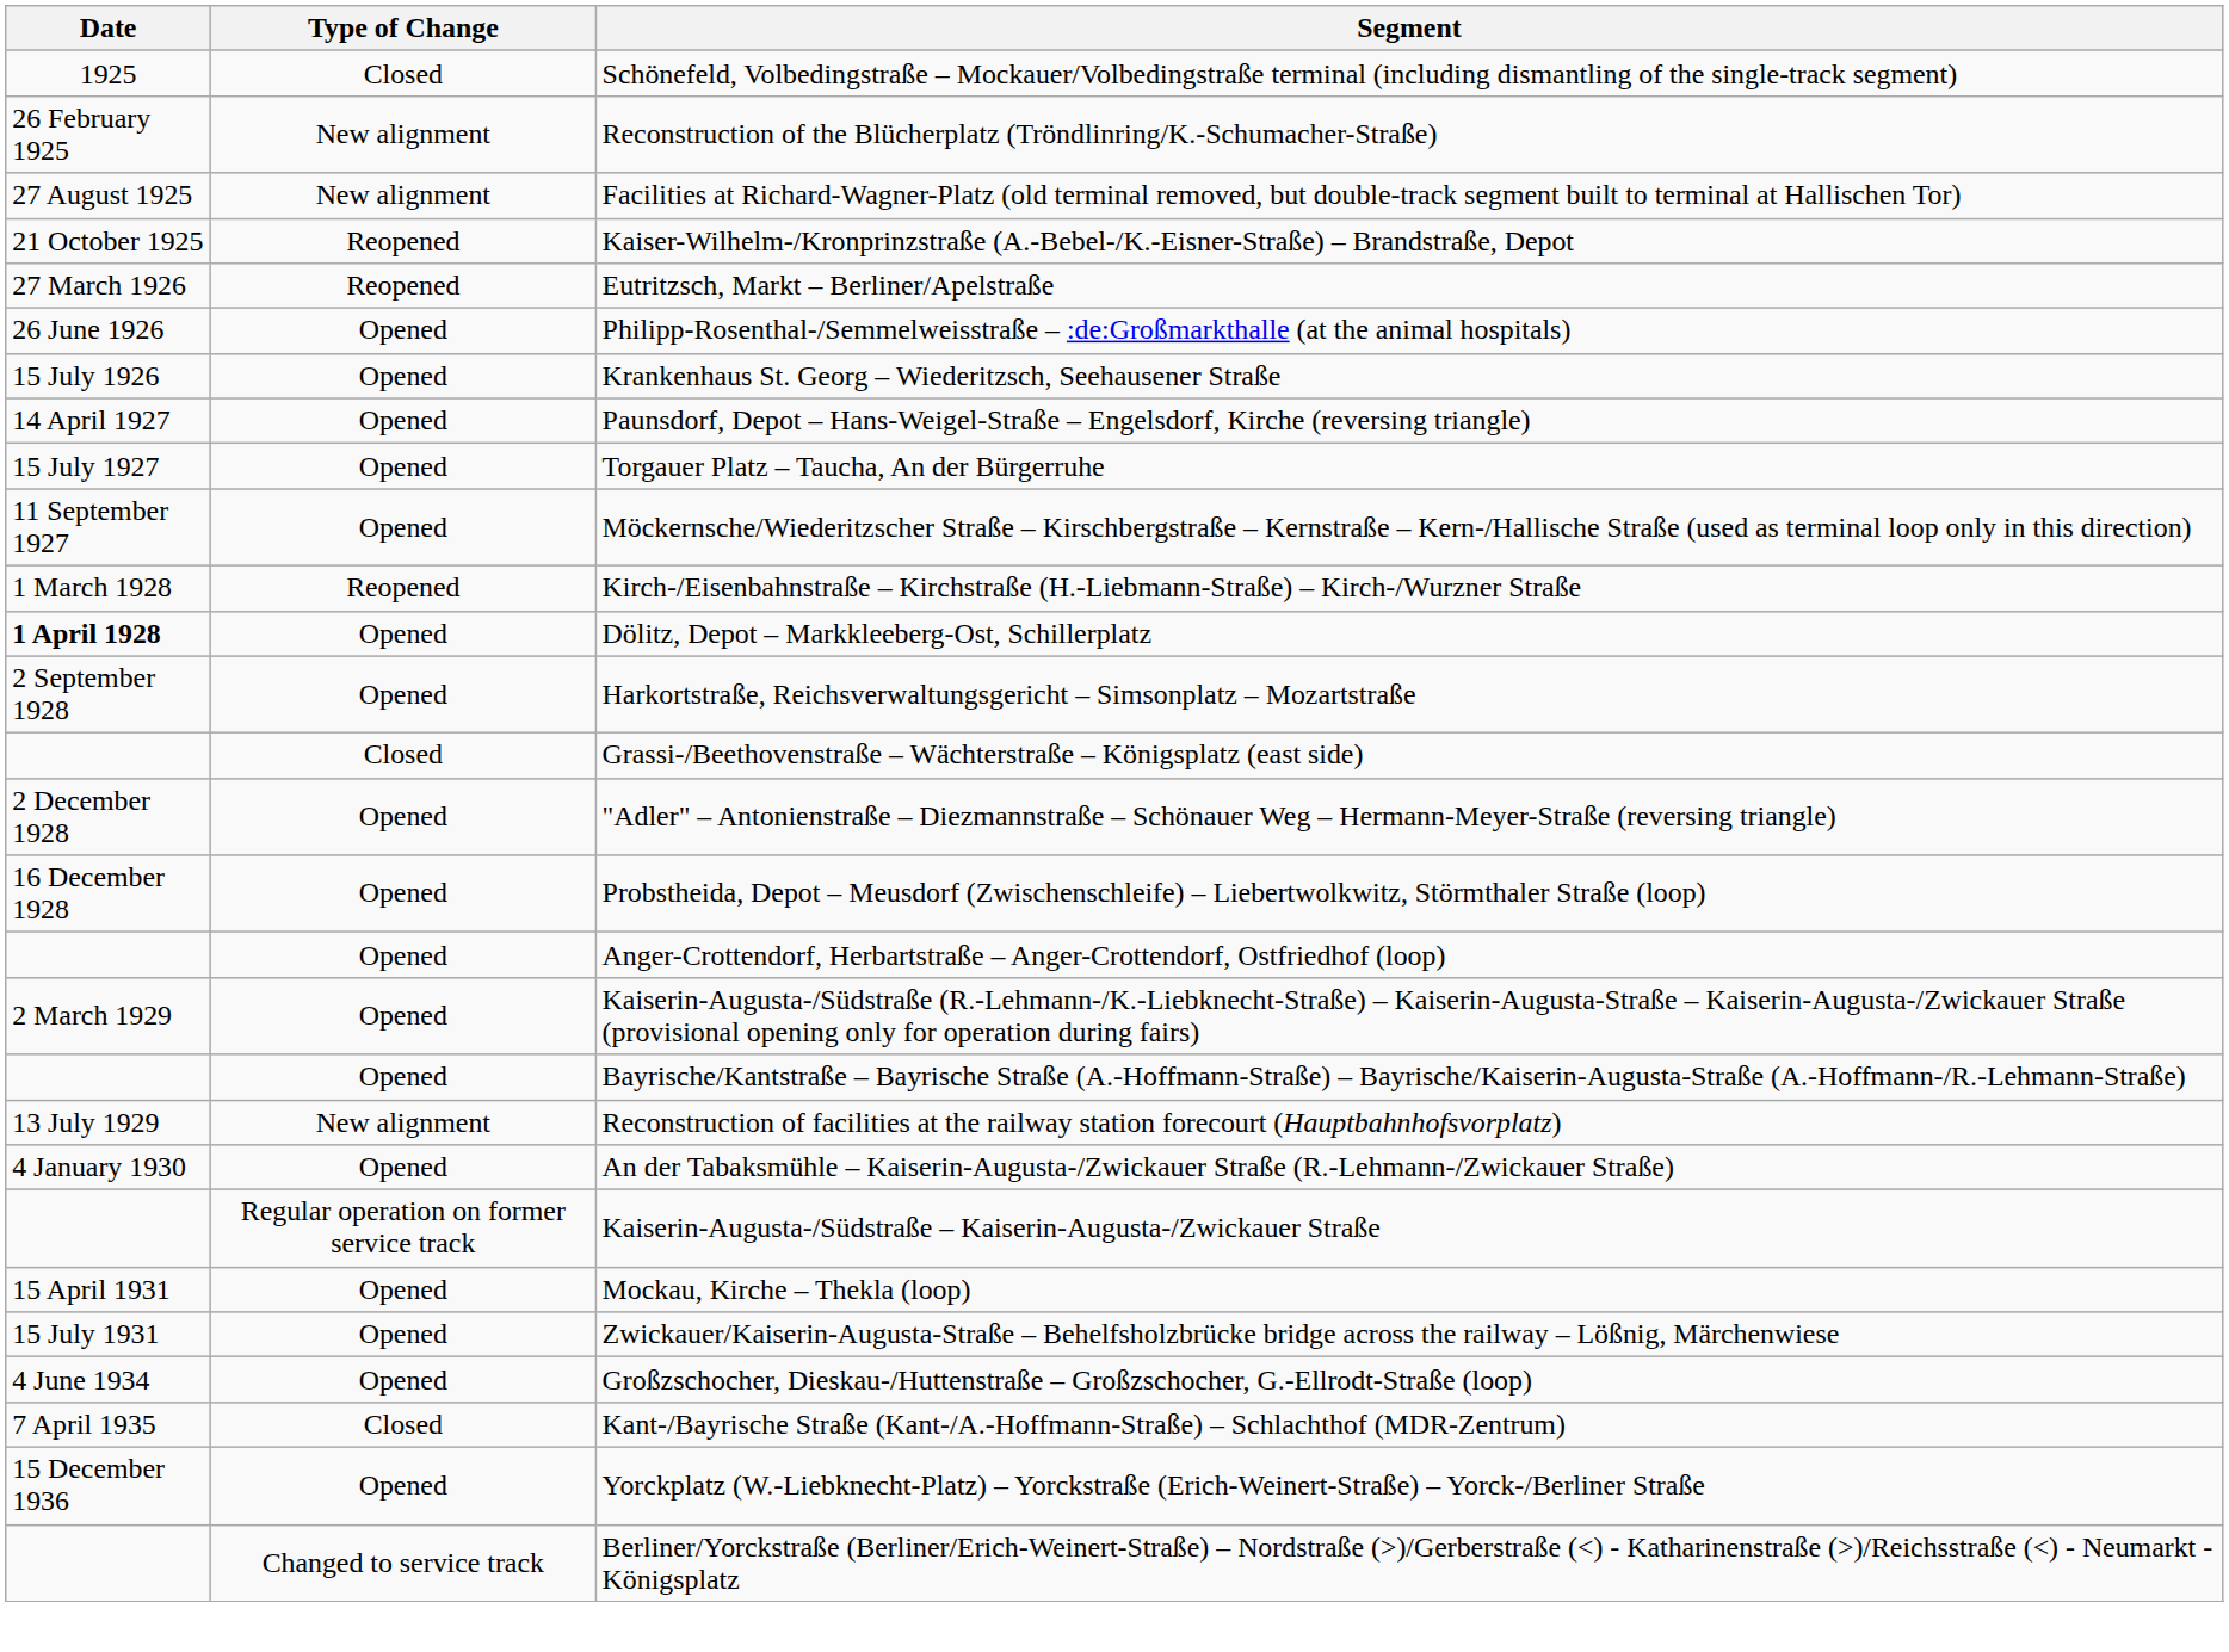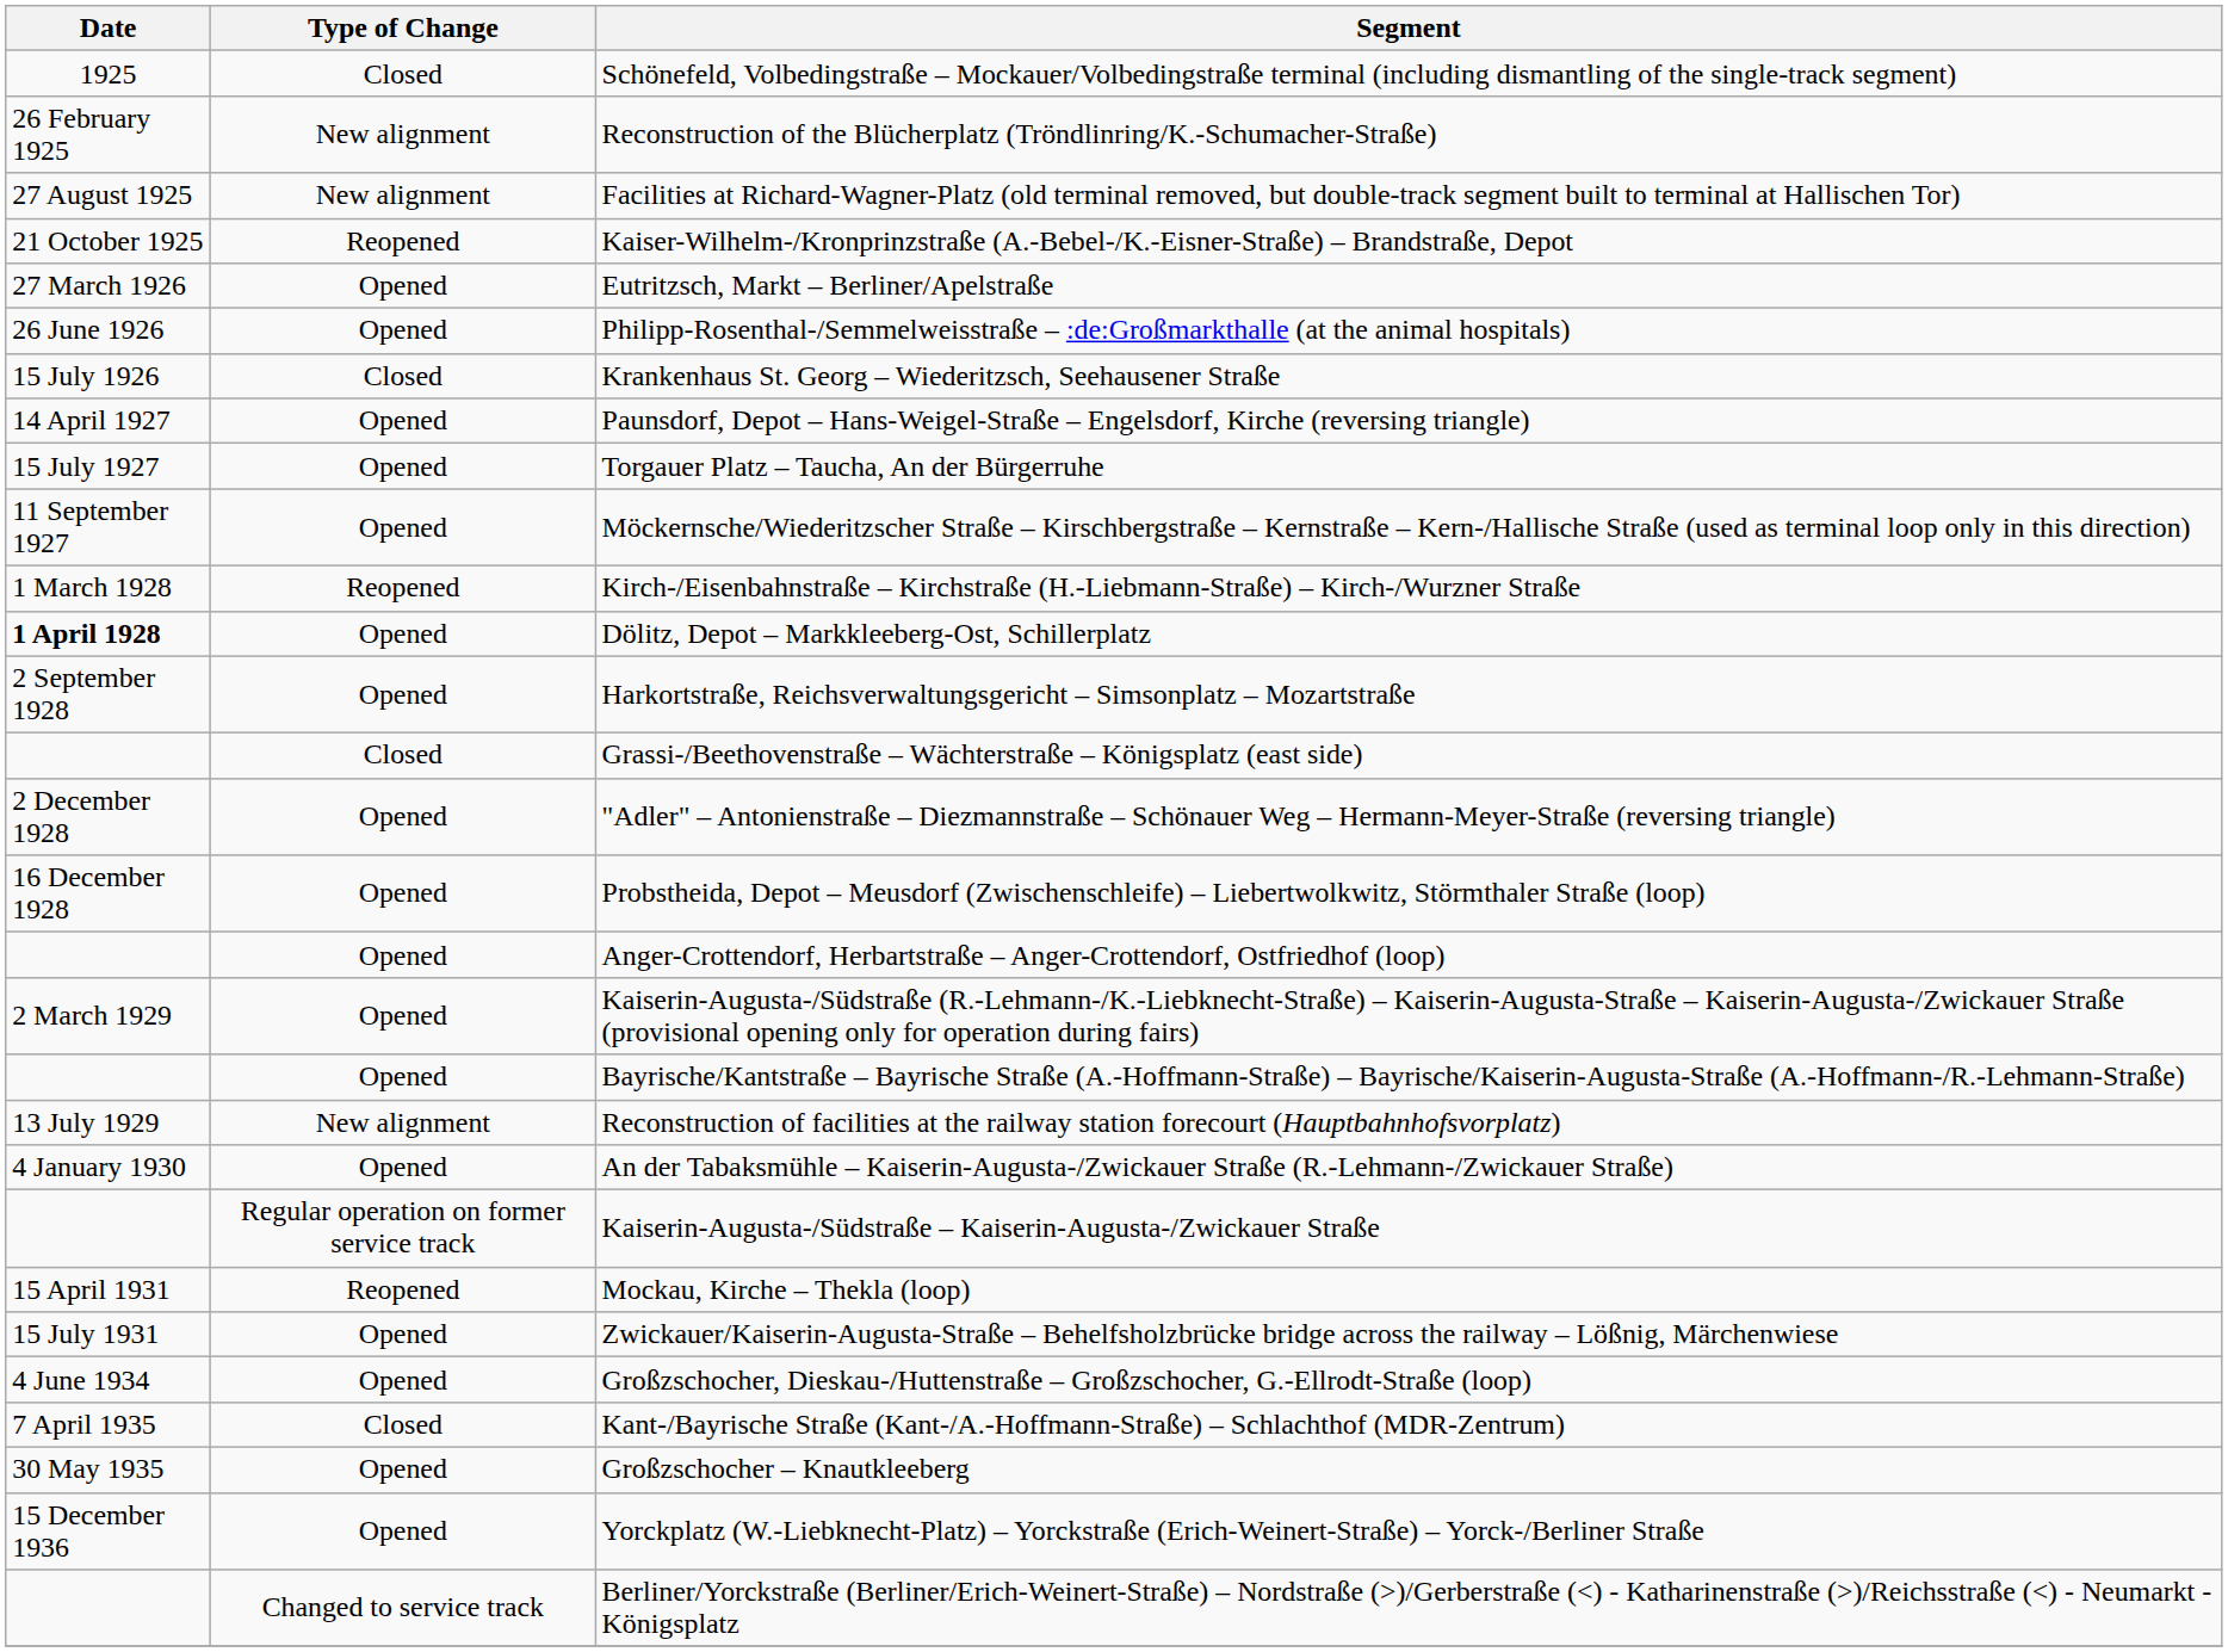Eutritzsch, Markt – Berliner/Apelstraße | Type of Change: Reopened -> Opened
Krankenhaus St. Georg – Wiederitzsch, Seehausener Straße | Type of Change: Opened -> Closed
Mockau, Kirche – Thekla (loop) | Type of Change: Opened -> Reopened
+ row: 30 May 1935 | Opened | Großzschocher – Knautkleeberg
